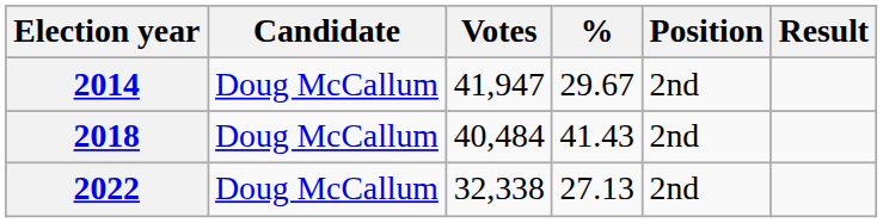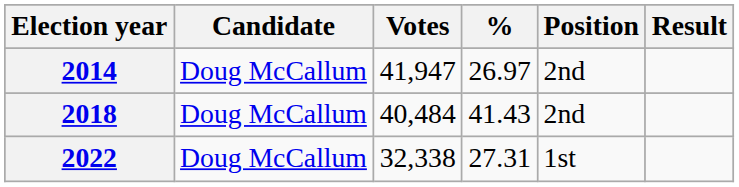2014 | %: 29.67 -> 26.97
2022 | %: 27.13 -> 27.31
2022 | Position: 2nd -> 1st
